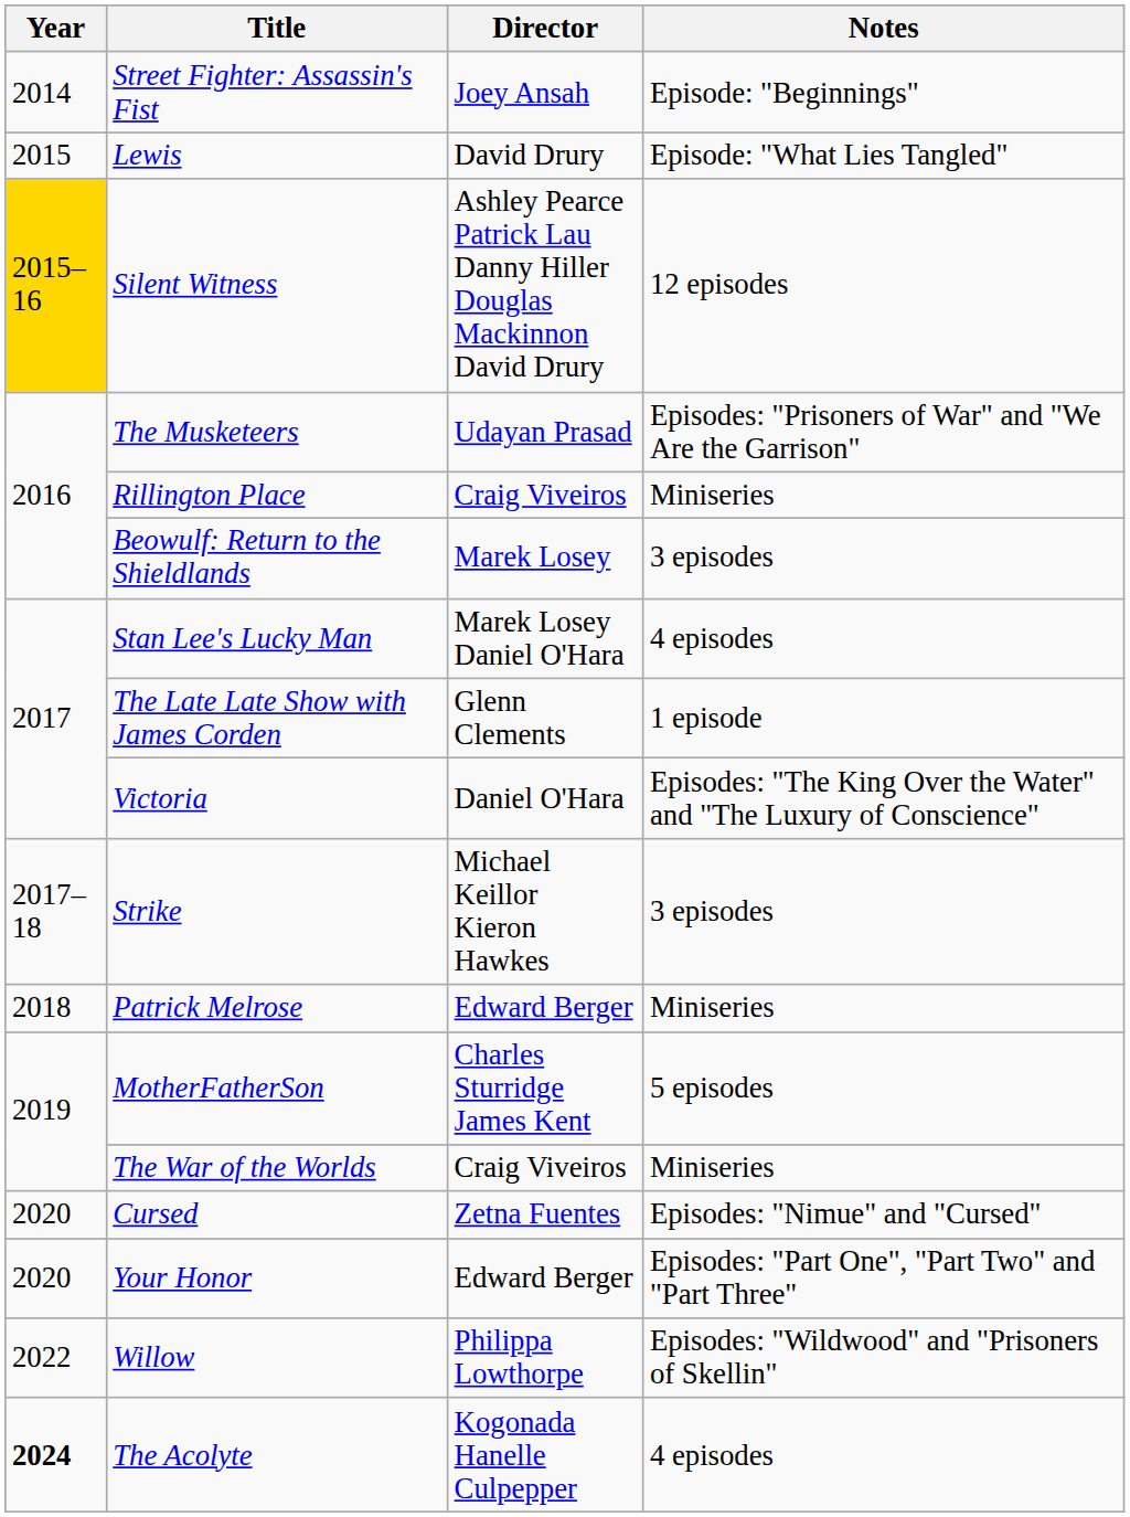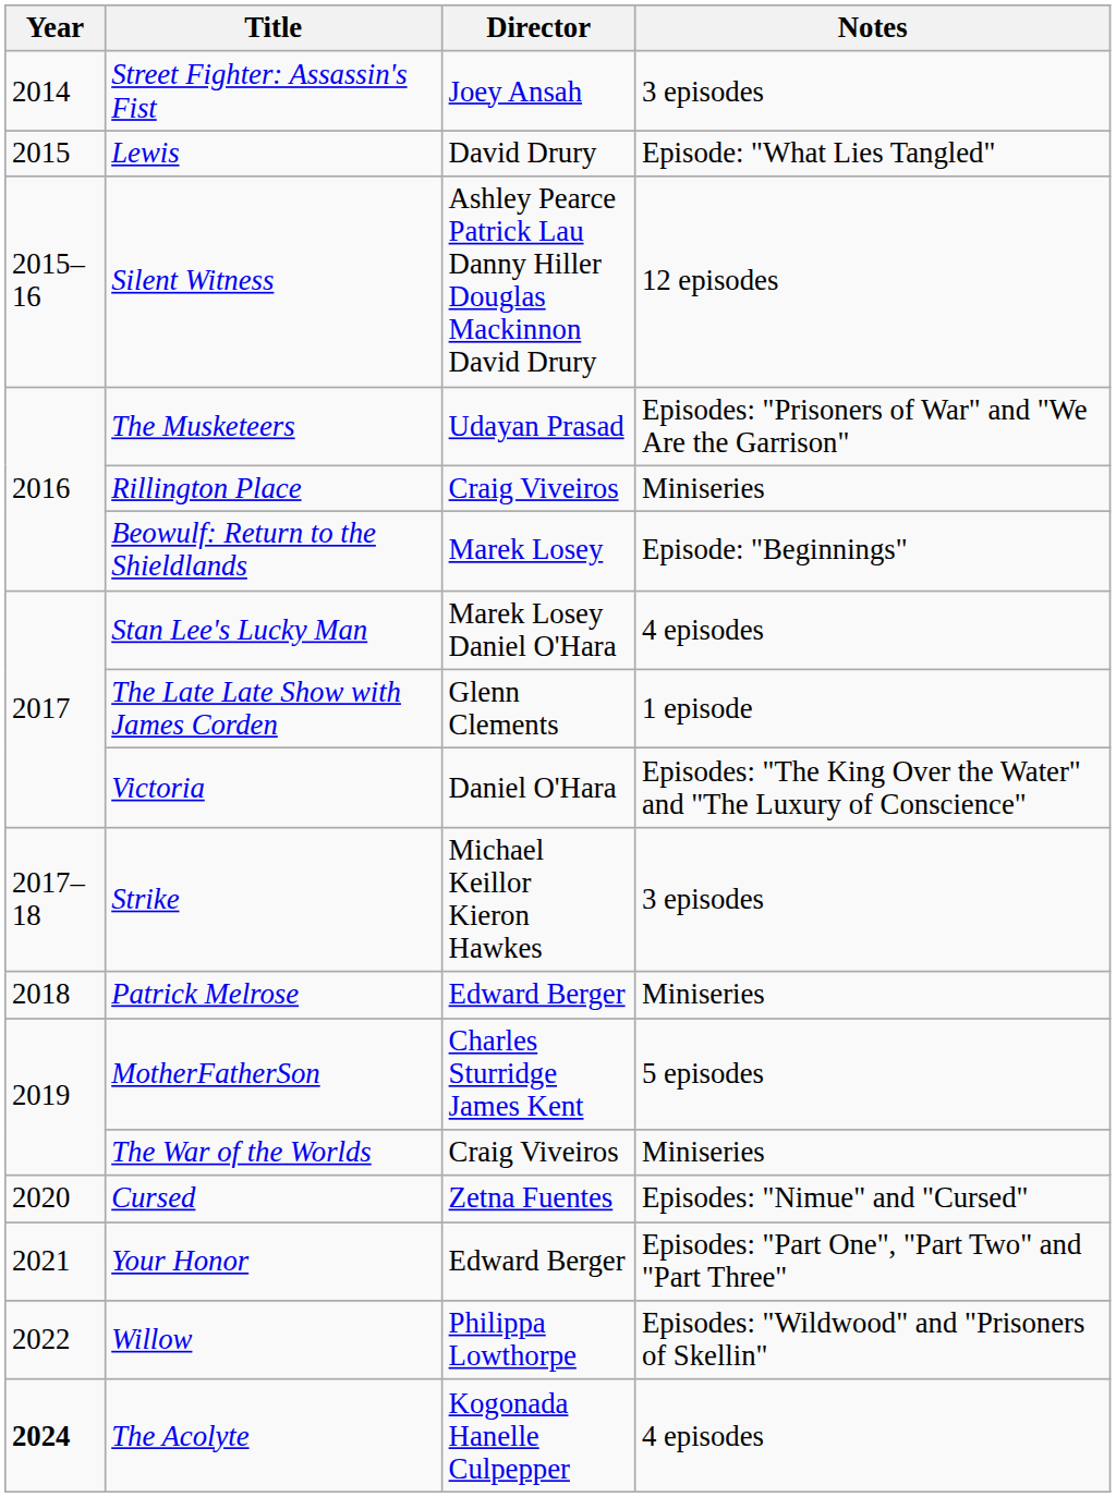Street Fighter: Assassin's Fist | Notes: Episode: "Beginnings" -> 3 episodes
Silent Witness | Year: gold background -> no background
Beowulf: Return to the Shieldlands | Notes: 3 episodes -> Episode: "Beginnings"
Your Honor | Year: 2020 -> 2021
